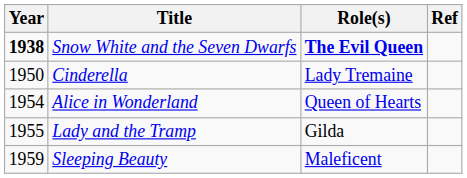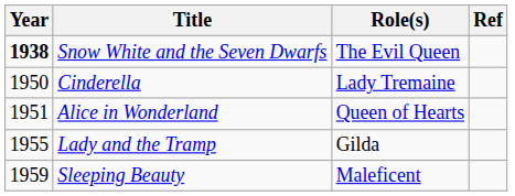Snow White and the Seven Dwarfs | Role(s): bold -> normal
Alice in Wonderland | Year: 1954 -> 1951
